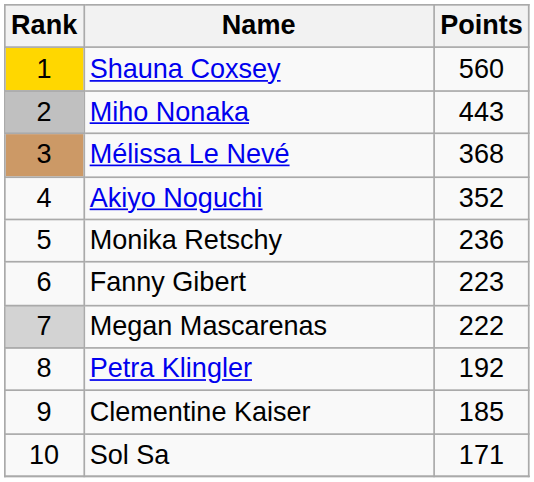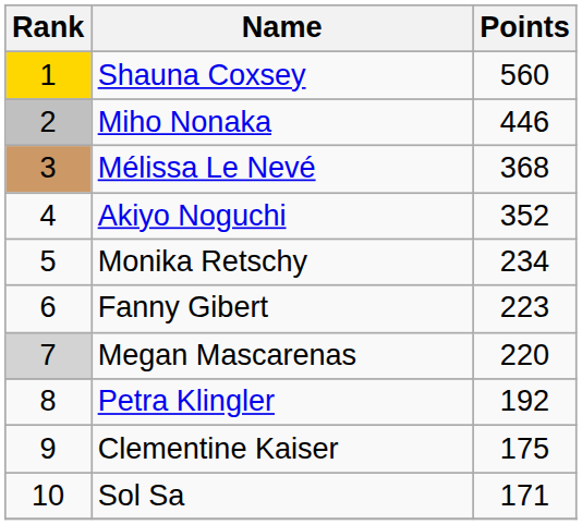Miho Nonaka | Points: 443 -> 446
Monika Retschy | Points: 236 -> 234
Megan Mascarenas | Points: 222 -> 220
Clementine Kaiser | Points: 185 -> 175
